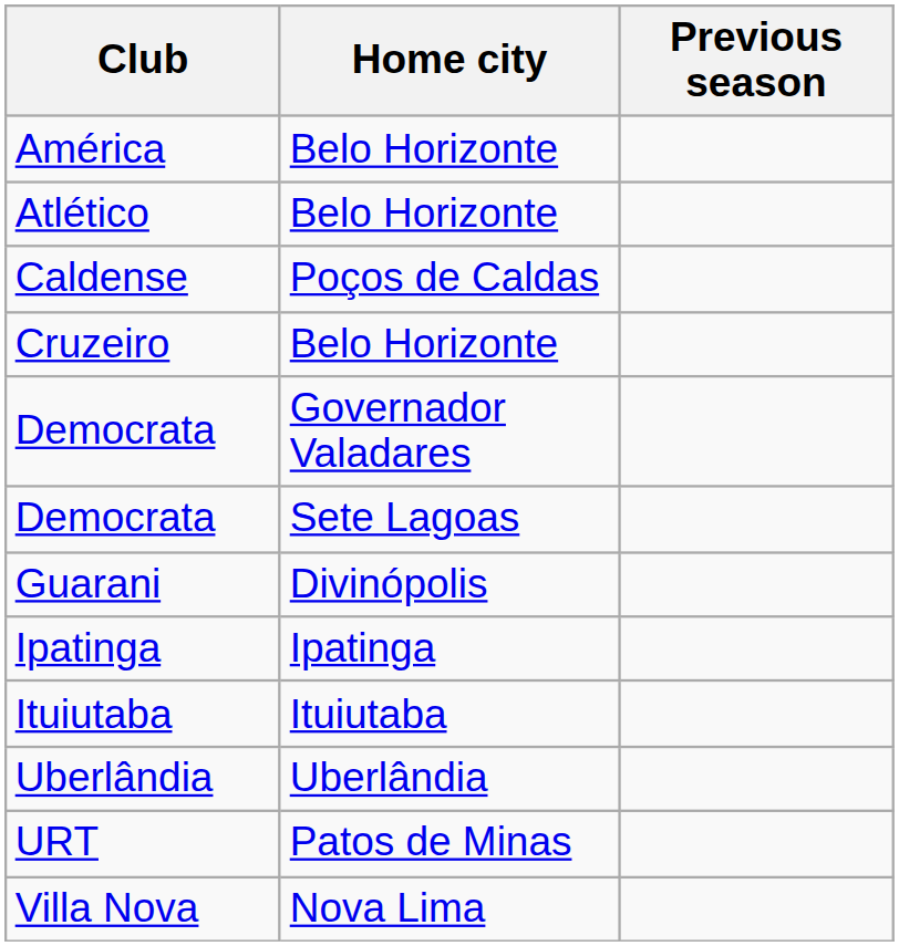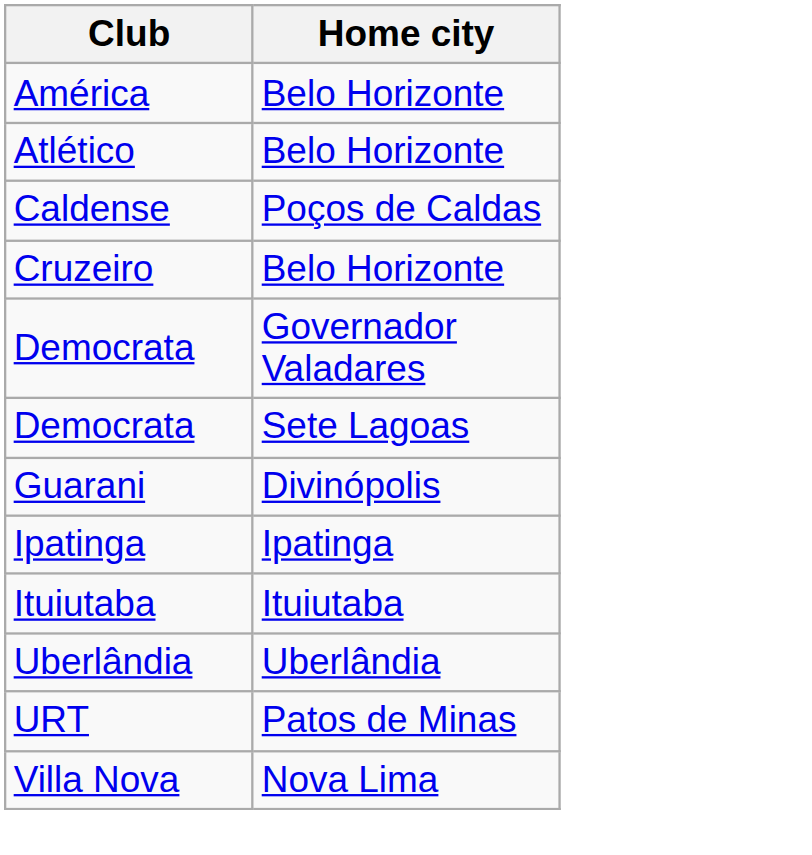- column: Previous season
